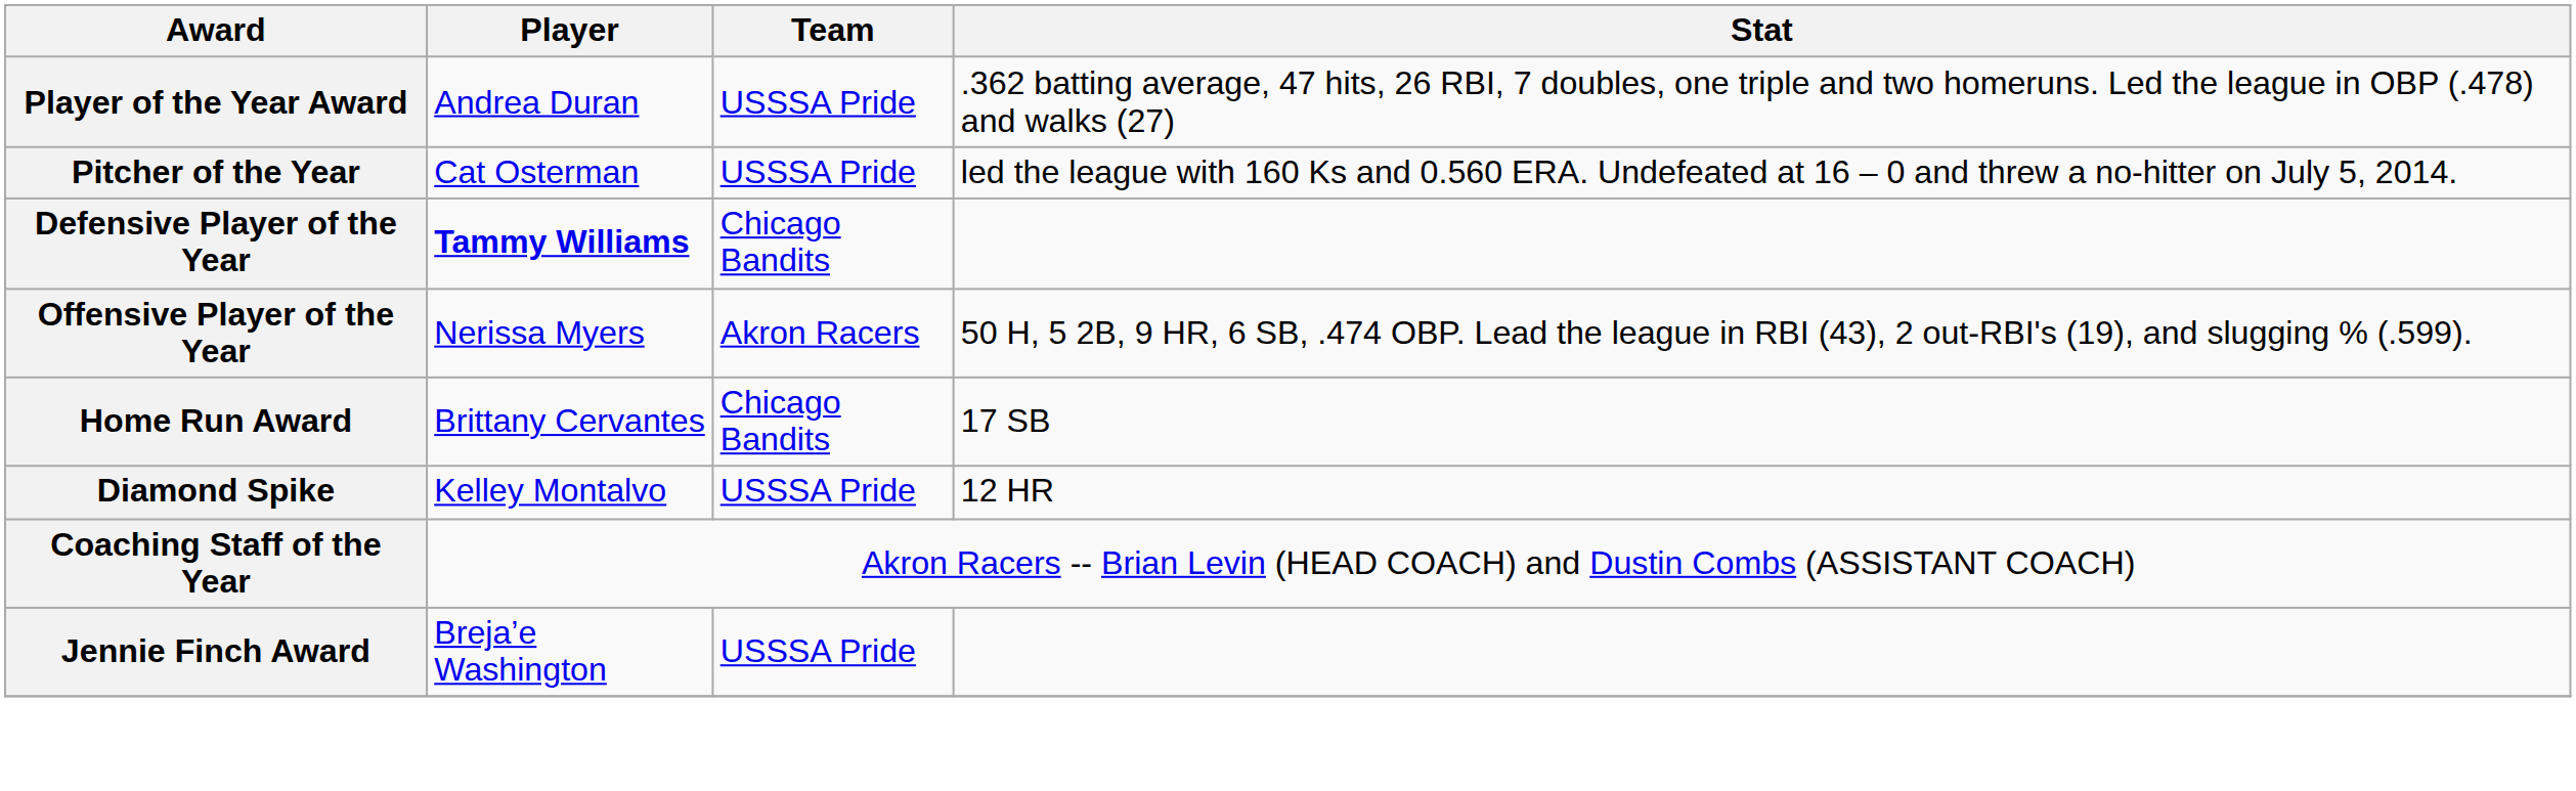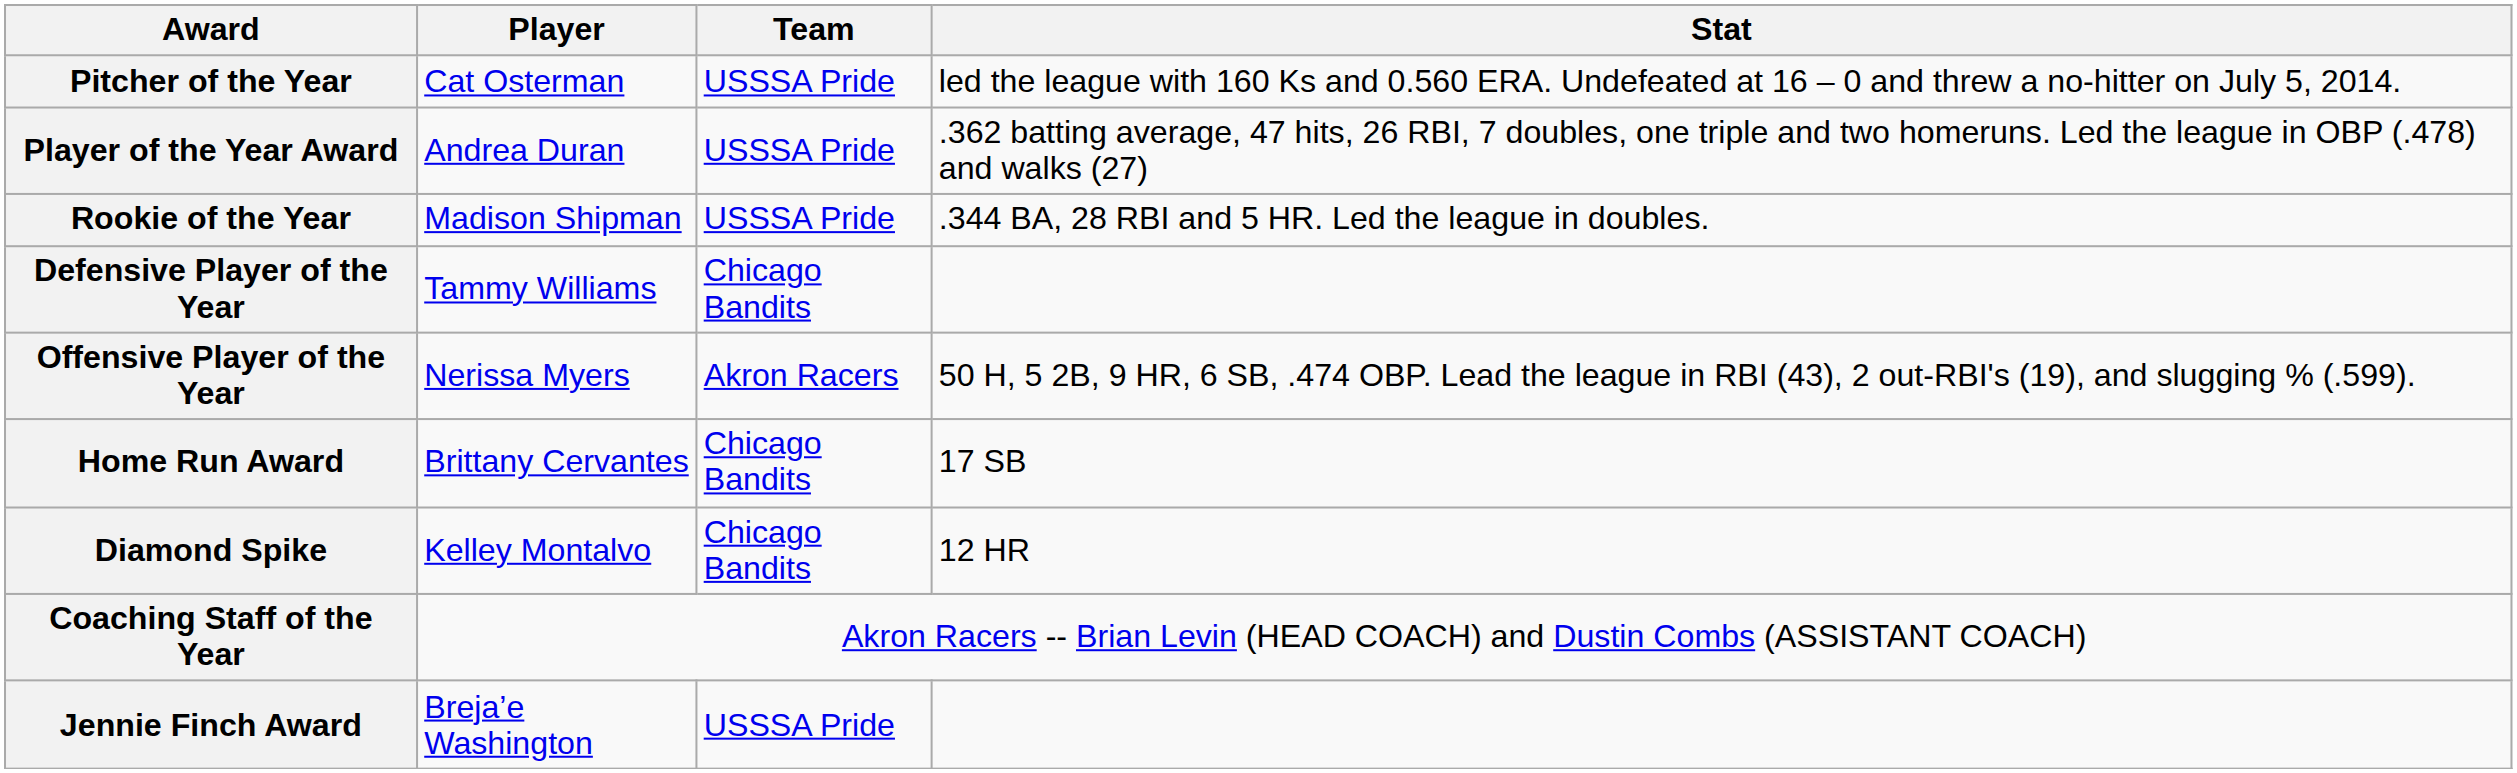rows swapped: Player of the Year Award <-> Pitcher of the Year
+ row: Rookie of the Year | Madison Shipman | USSSA Pride | .344 BA, 28 RBI and 5 HR. Led the league in doubles.
Defensive Player of the Year | Player: bold -> normal
Diamond Spike | Team: USSSA Pride -> Chicago Bandits
